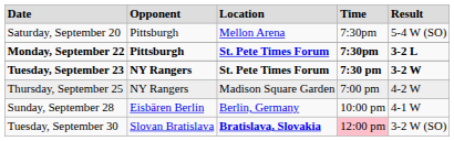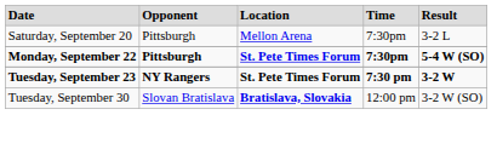Saturday, September 20 | column 5: 5-4 W (SO) -> 3-2 L
Monday, September 22 | column 5: 3-2 L -> 5-4 W (SO)
- row: Thursday, September 25 | NY Rangers | Madison Square Garden | 7:00 pm | 4-2 W
- row: Sunday, September 28 | Eisbären Berlin | Berlin, Germany | 10:00 pm | 4-1 W
Tuesday, September 30 | column 4: pink background -> no background
